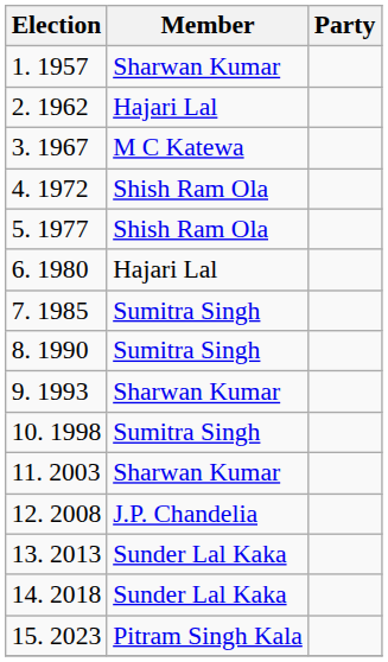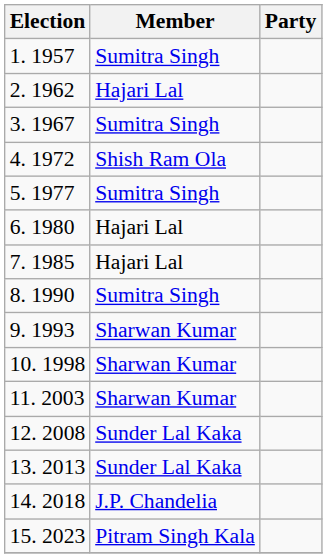1. 1957 | Member: Sharwan Kumar -> Sumitra Singh
3. 1967 | Member: M C Katewa -> Sumitra Singh
5. 1977 | Member: Shish Ram Ola -> Sumitra Singh
7. 1985 | Member: Sumitra Singh -> Hajari Lal
10. 1998 | Member: Sumitra Singh -> Sharwan Kumar
12. 2008 | Member: J.P. Chandelia -> Sunder Lal Kaka
14. 2018 | Member: Sunder Lal Kaka -> J.P. Chandelia
